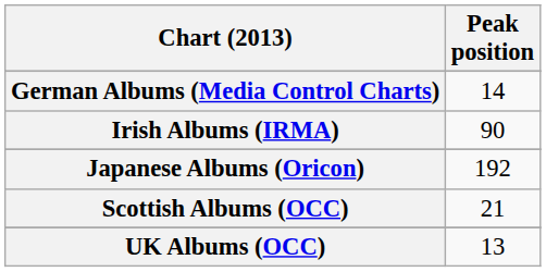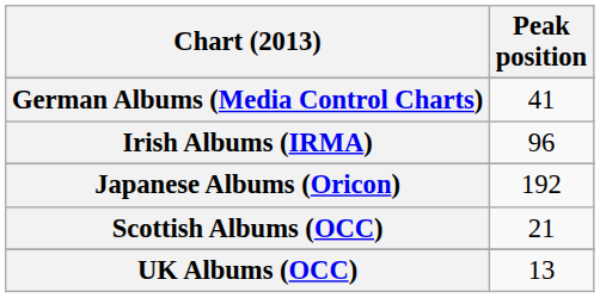German Albums (Media Control Charts) | Peak position: 14 -> 41
Irish Albums (IRMA) | Peak position: 90 -> 96
